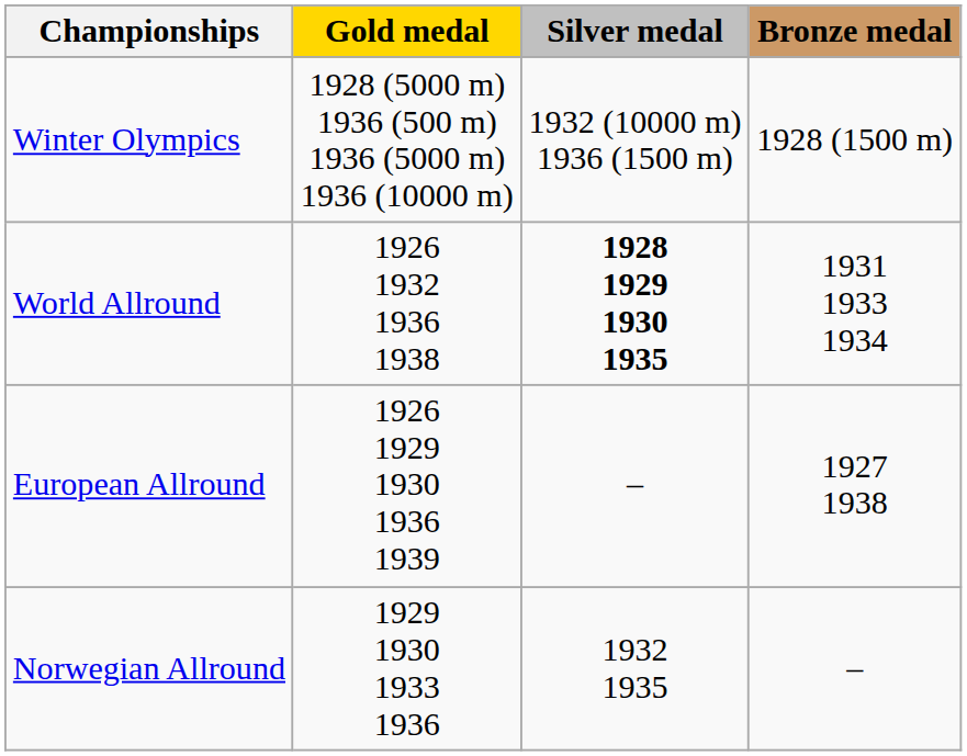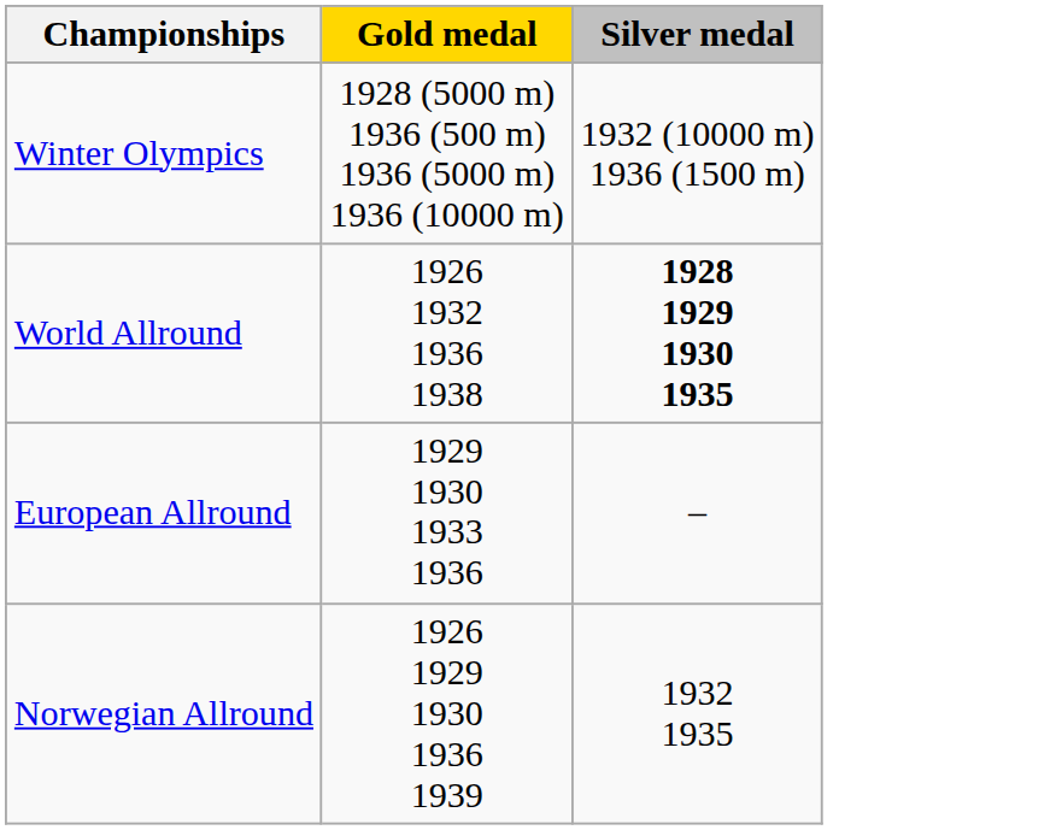- column: Bronze medal | 1928 (1500 m) | 1931 1933 1934 | 1927 1938 | –
European Allround | Gold medal: 1926 1929 1930 1936 1939 -> 1929 1930 1933 1936
Norwegian Allround | Gold medal: 1929 1930 1933 1936 -> 1926 1929 1930 1936 1939
